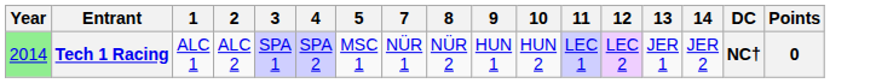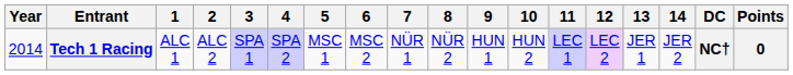+ column: 6 | MSC 2
Tech 1 Racing | Year: lightgreen background -> no background
